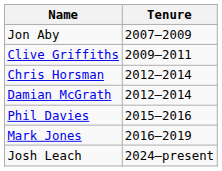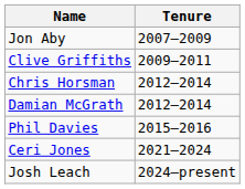- row: Mark Jones | 2016–2019
+ row: Ceri Jones | 2021–2024
